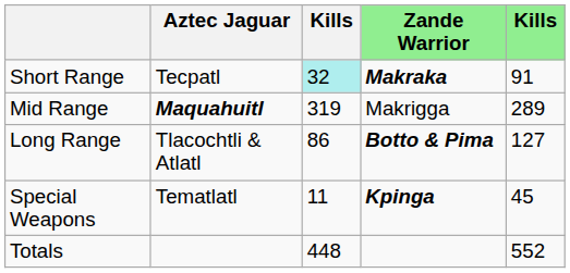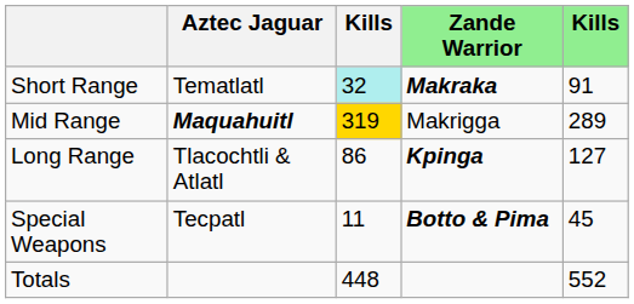Short Range | Aztec Jaguar: Tecpatl -> Tematlatl
Mid Range | column 3: no background -> gold background
Long Range | Zande Warrior: Botto & Pima -> Kpinga
Special Weapons | Aztec Jaguar: Tematlatl -> Tecpatl
Special Weapons | Zande Warrior: Kpinga -> Botto & Pima
